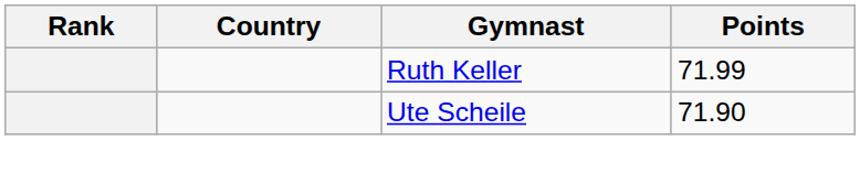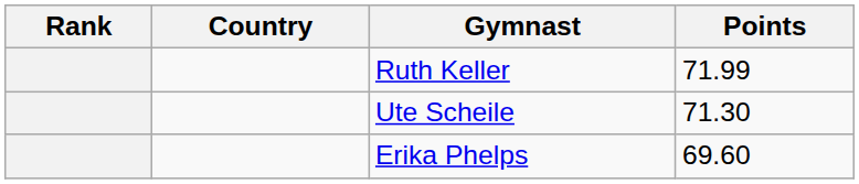Ute Scheile | Points: 71.90 -> 71.30
+ row: Erika Phelps | 69.60
